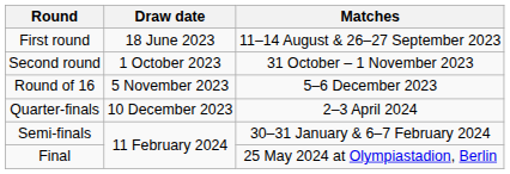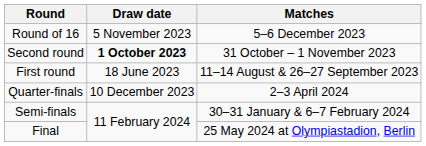rows swapped: First round <-> Round of 16
Second round | Draw date: normal -> bold
